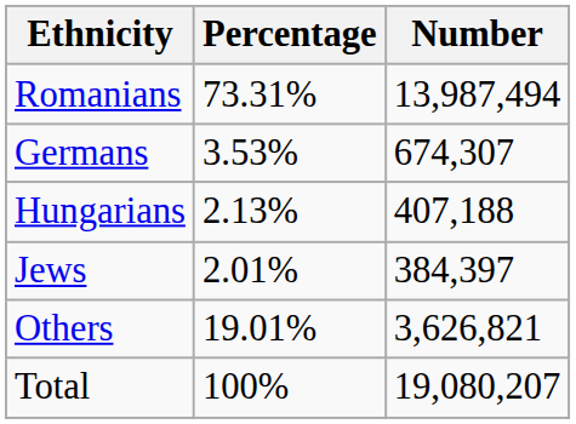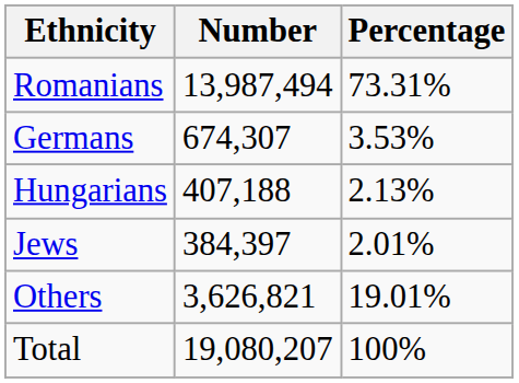columns swapped: Percentage <-> Number
